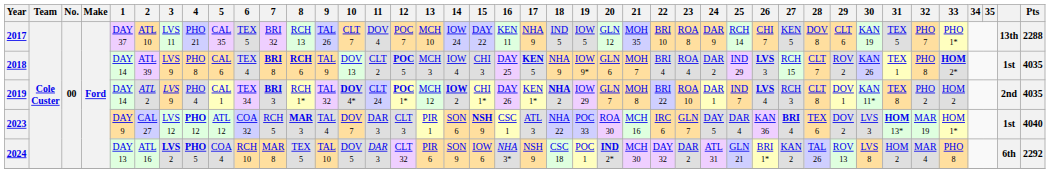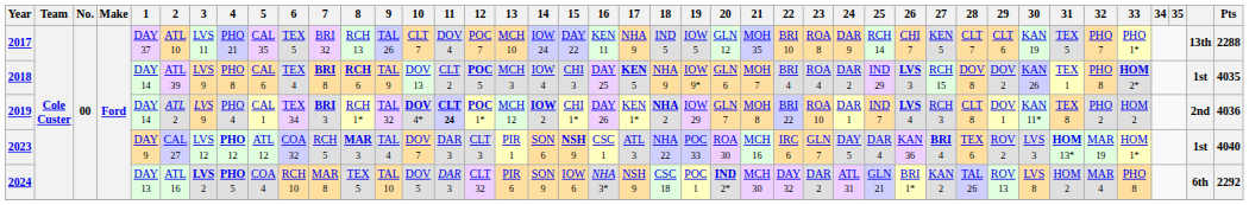2017 | 28: DOV 8 -> CLT 7
2018 | 28: CLT 7 -> DOV 8
2018 | 29: ROV 2 -> DOV 2
2019 | 11: normal -> bold
2019 | Pts: 4035 -> 4036
2023 | 29: DOV 2 -> ROV 2
